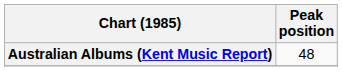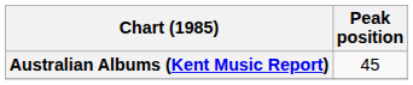Australian Albums (Kent Music Report) | Peak position: 48 -> 45
